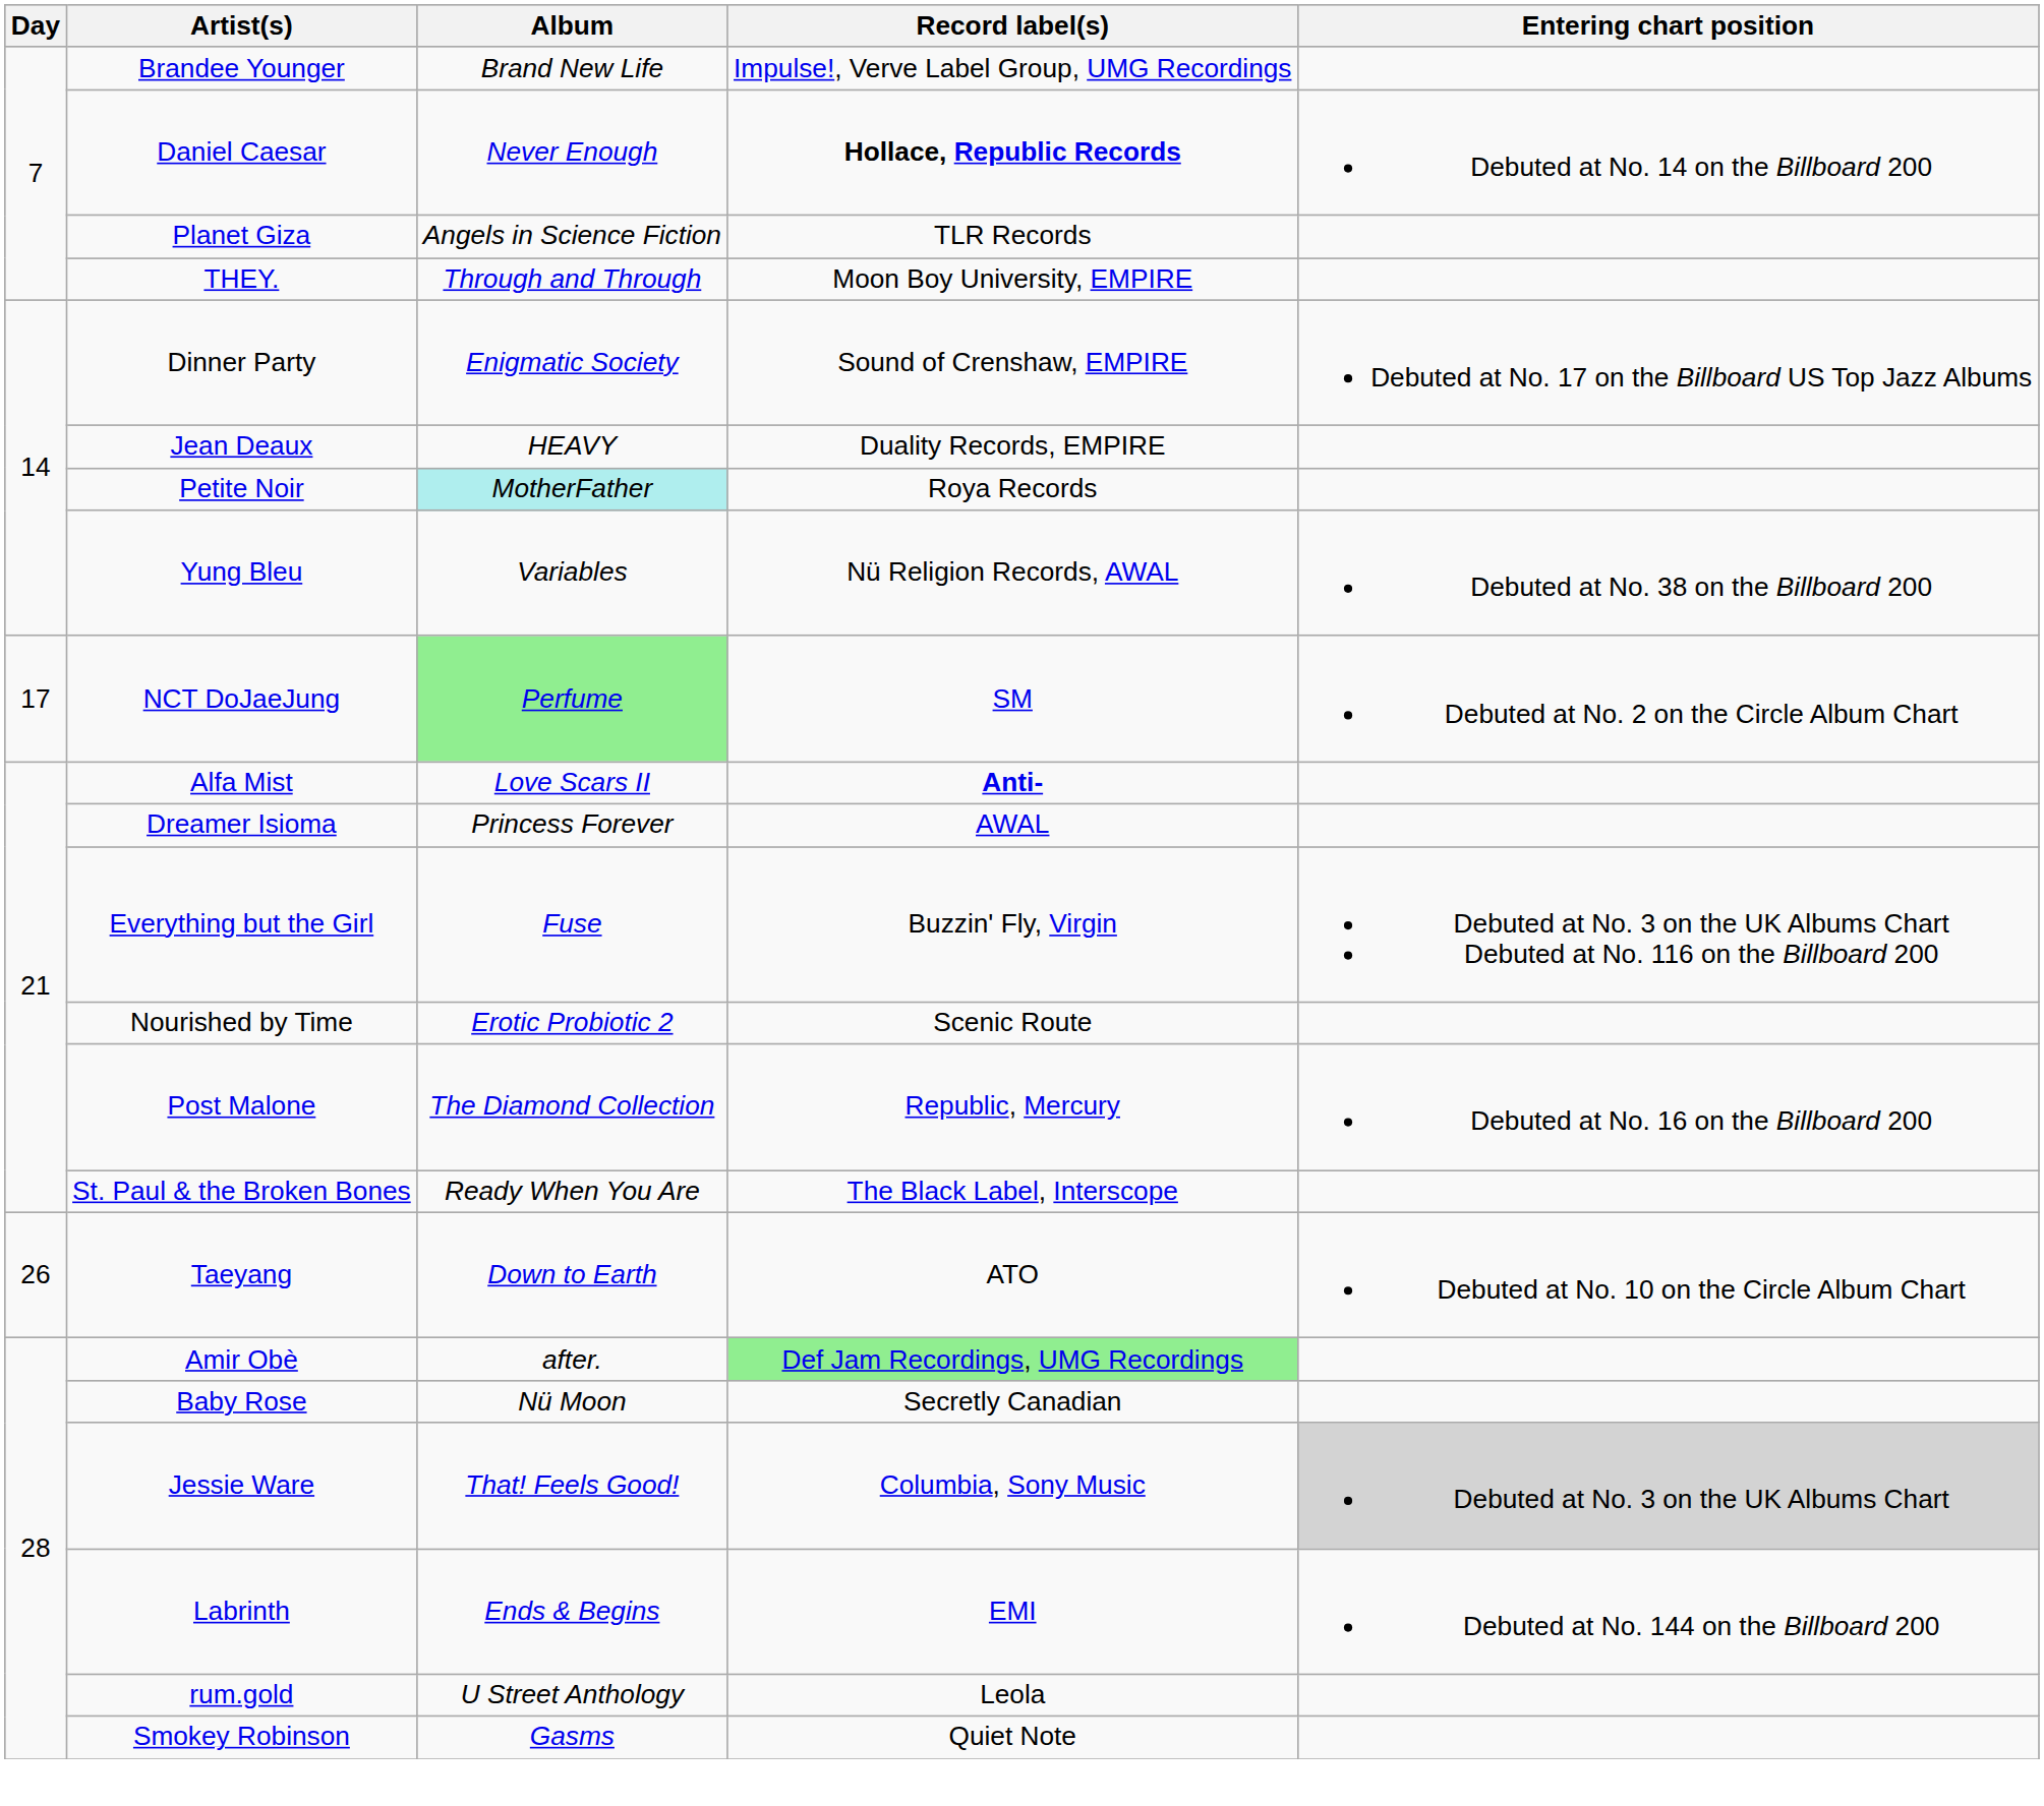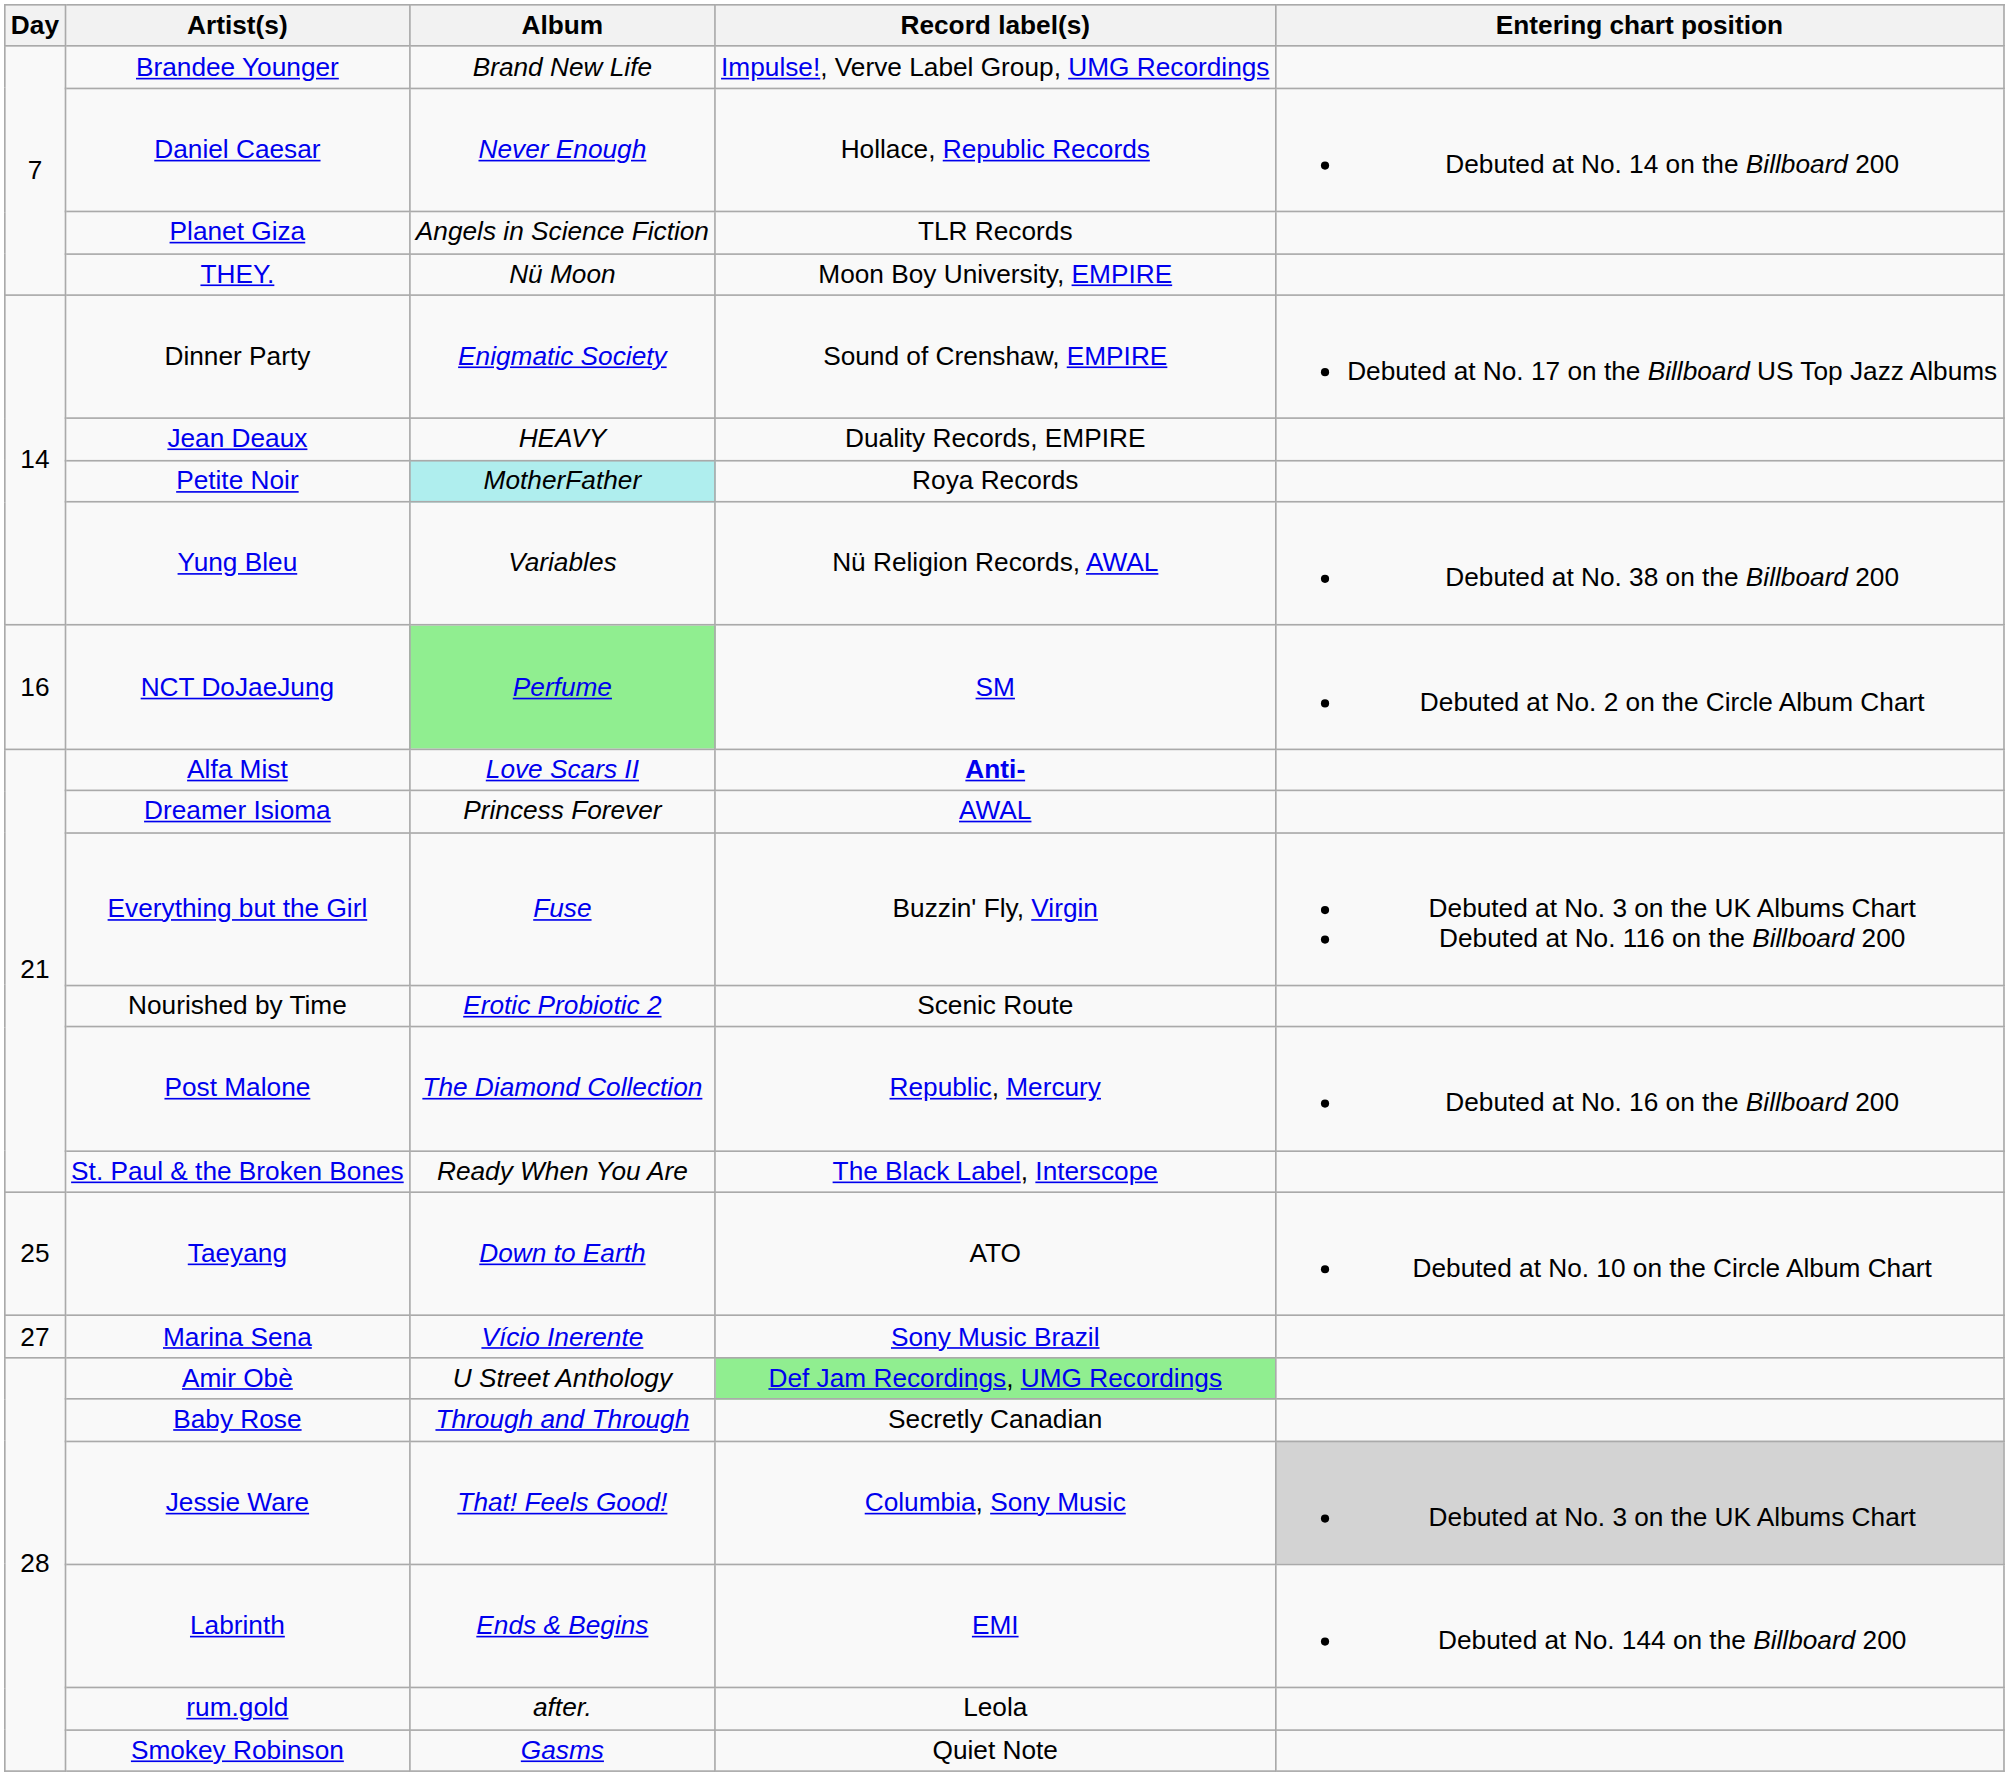Daniel Caesar | Record label(s): bold -> normal
THEY. | Album: Through and Through -> Nü Moon
NCT DoJaeJung | Day: 17 -> 16
Taeyang | Day: 26 -> 25
+ row: 27 | Marina Sena | Vício Inerente | Sony Music Brazil
Amir Obè | Album: after. -> U Street Anthology
Baby Rose | Album: Nü Moon -> Through and Through
rum.gold | Album: U Street Anthology -> after.
